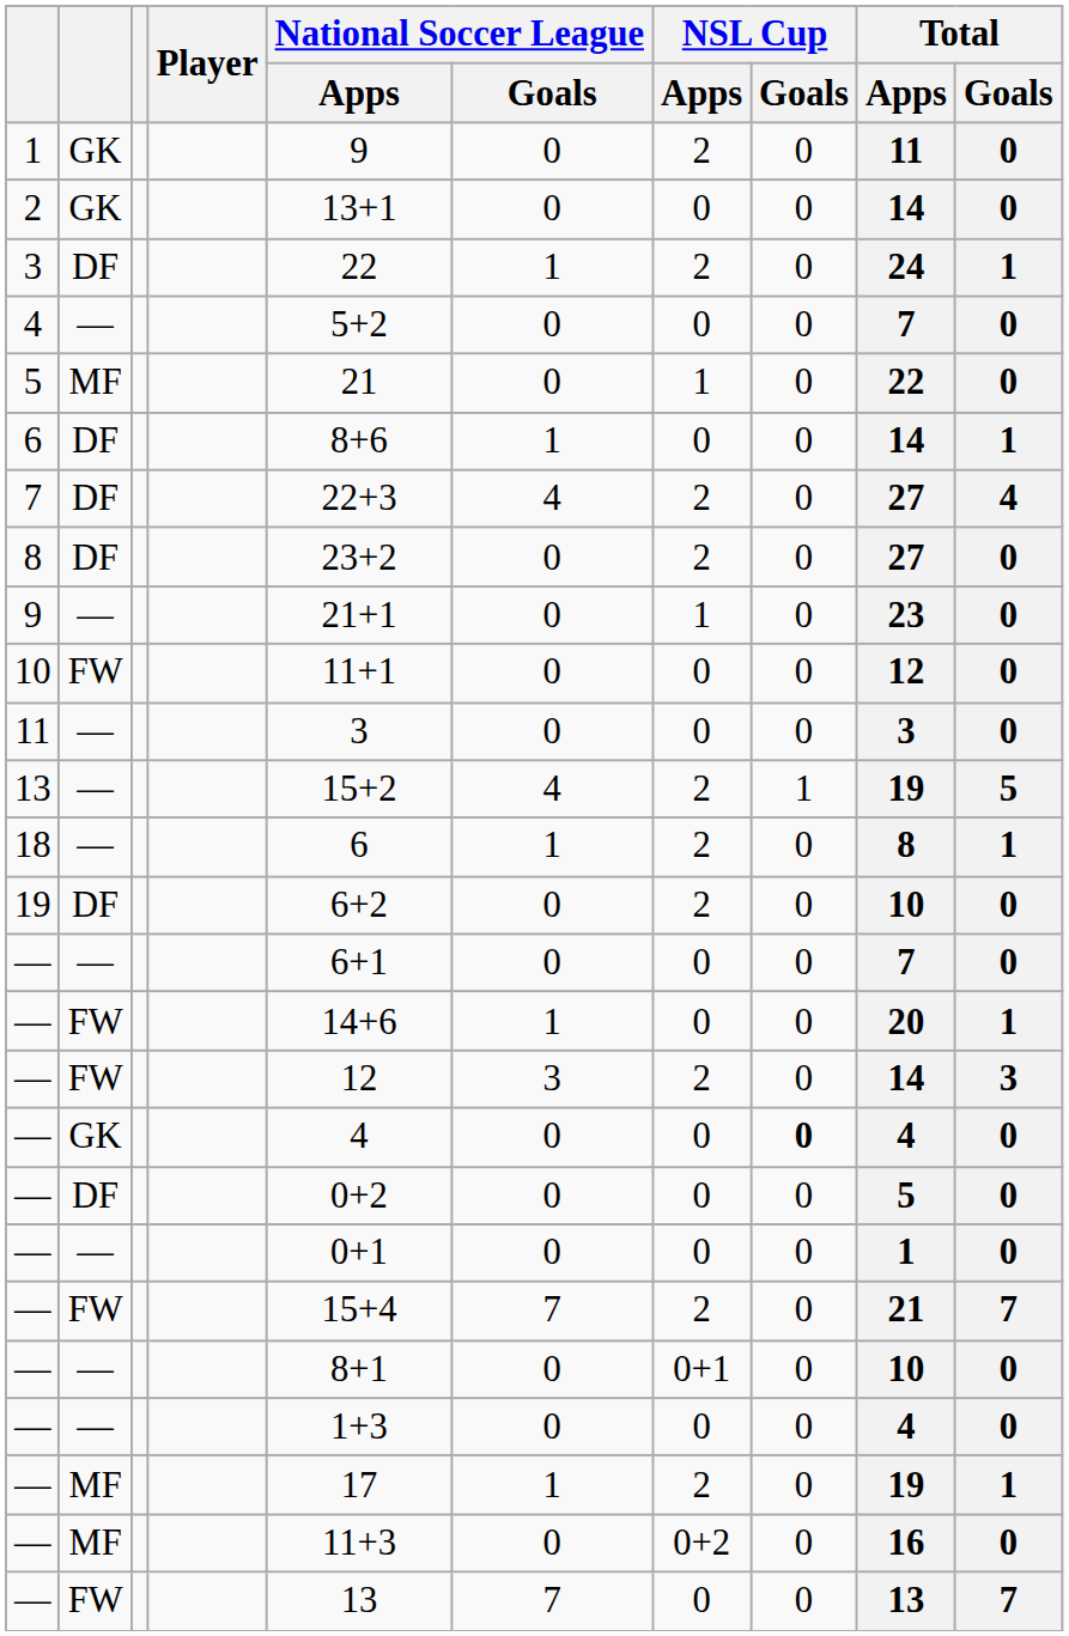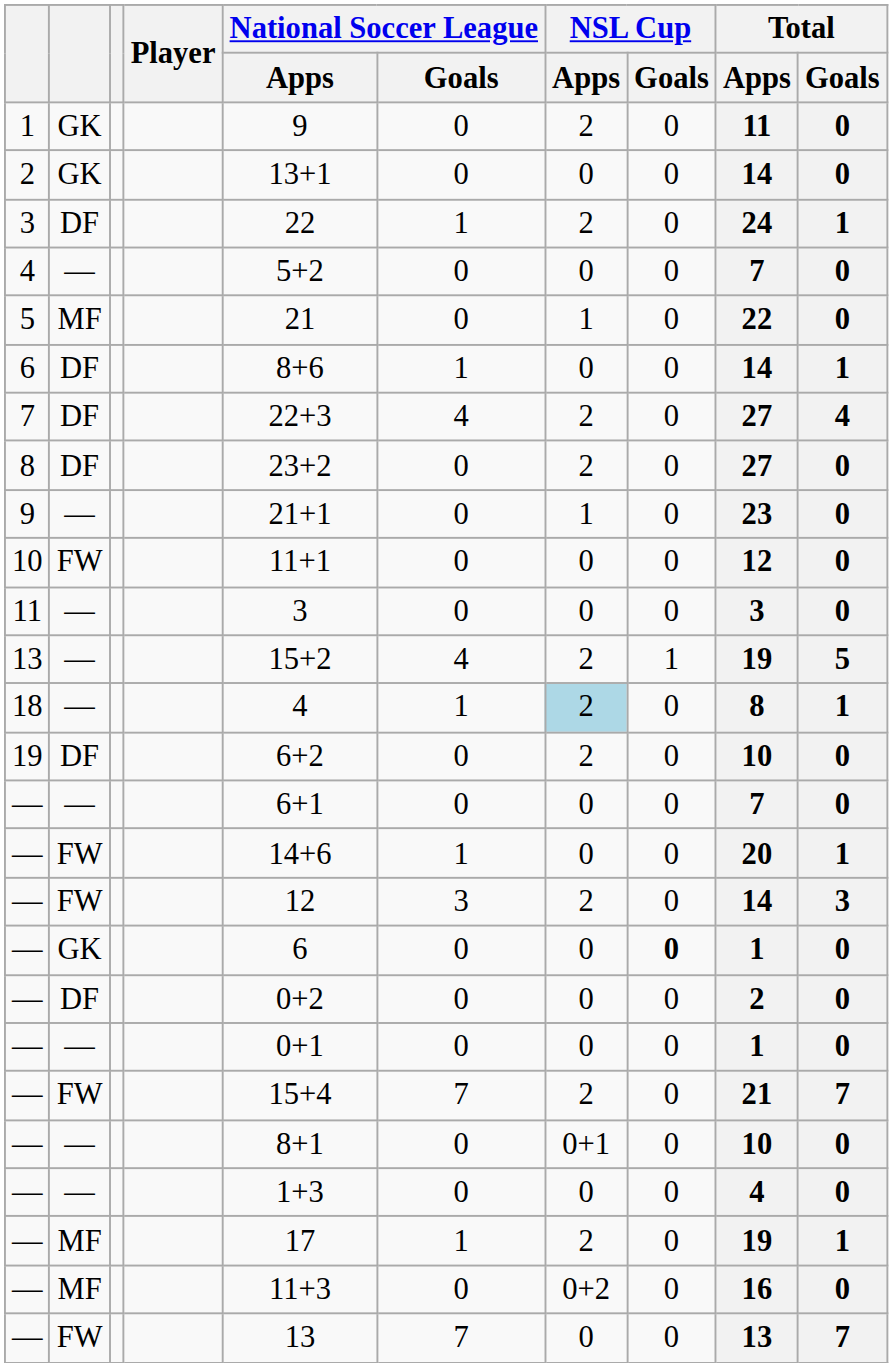18 | National Soccer League / Apps: 6 -> 4
18 | NSL Cup / Apps: no background -> lightblue background
— / GK | National Soccer League / Apps: 4 -> 6
— / GK | Total / Apps: 4 -> 1
— / DF | Total / Apps: 5 -> 2
